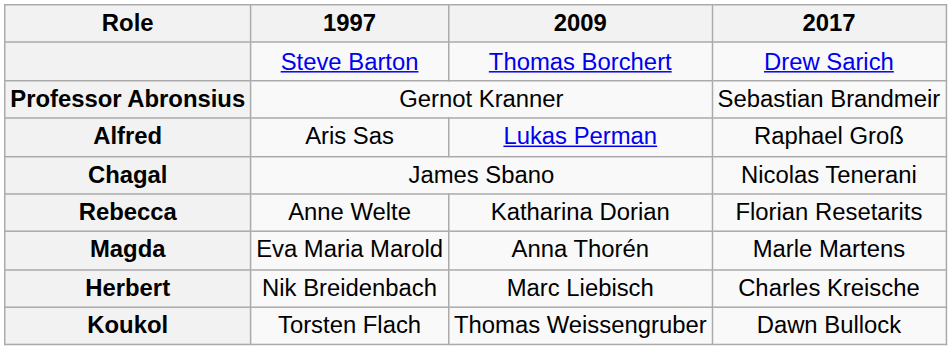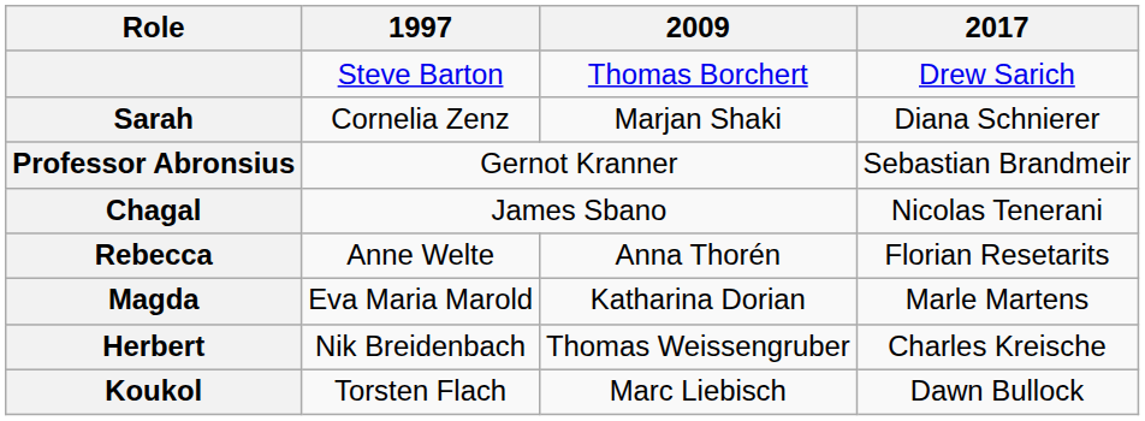+ row: Sarah | Cornelia Zenz | Marjan Shaki | Diana Schnierer
- row: Alfred | Aris Sas | Lukas Perman | Raphael Groß
Rebecca | 2009: Katharina Dorian -> Anna Thorén
Magda | 2009: Anna Thorén -> Katharina Dorian
Herbert | 2009: Marc Liebisch -> Thomas Weissengruber
Koukol | 2009: Thomas Weissengruber -> Marc Liebisch
